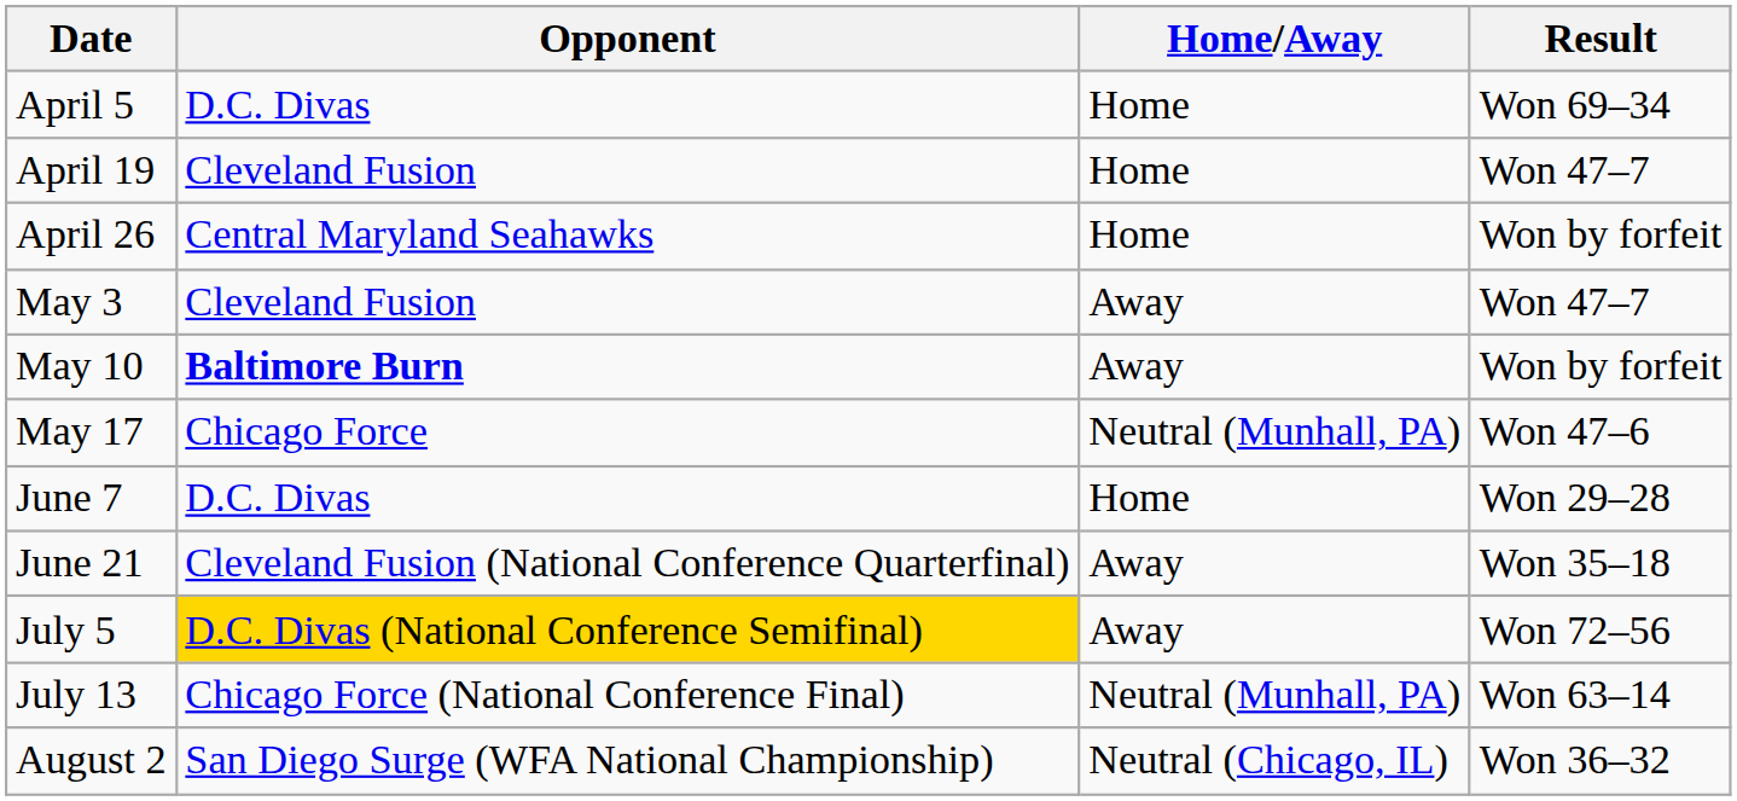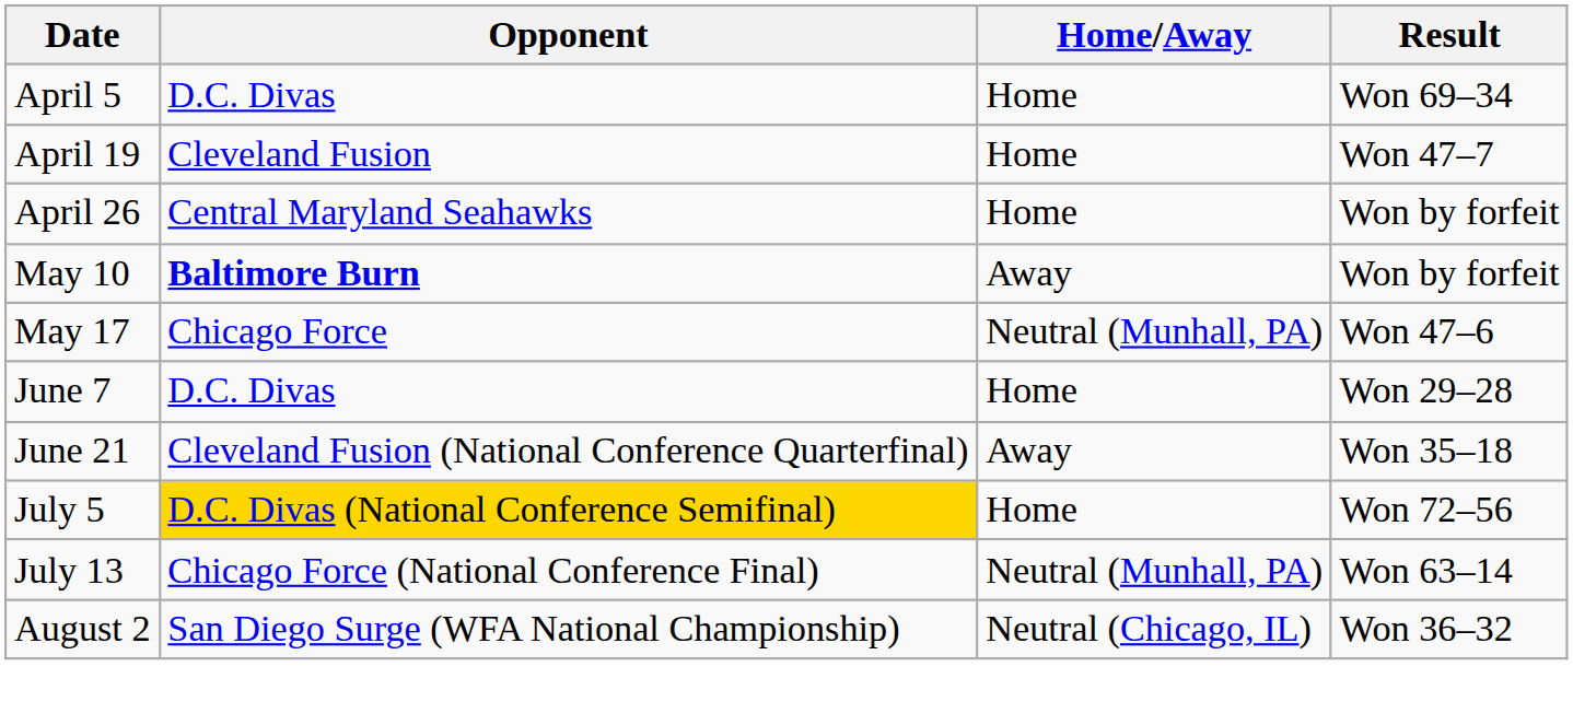- row: May 3 | Cleveland Fusion | Away | Won 47–7
July 5 | Home/Away: Away -> Home
